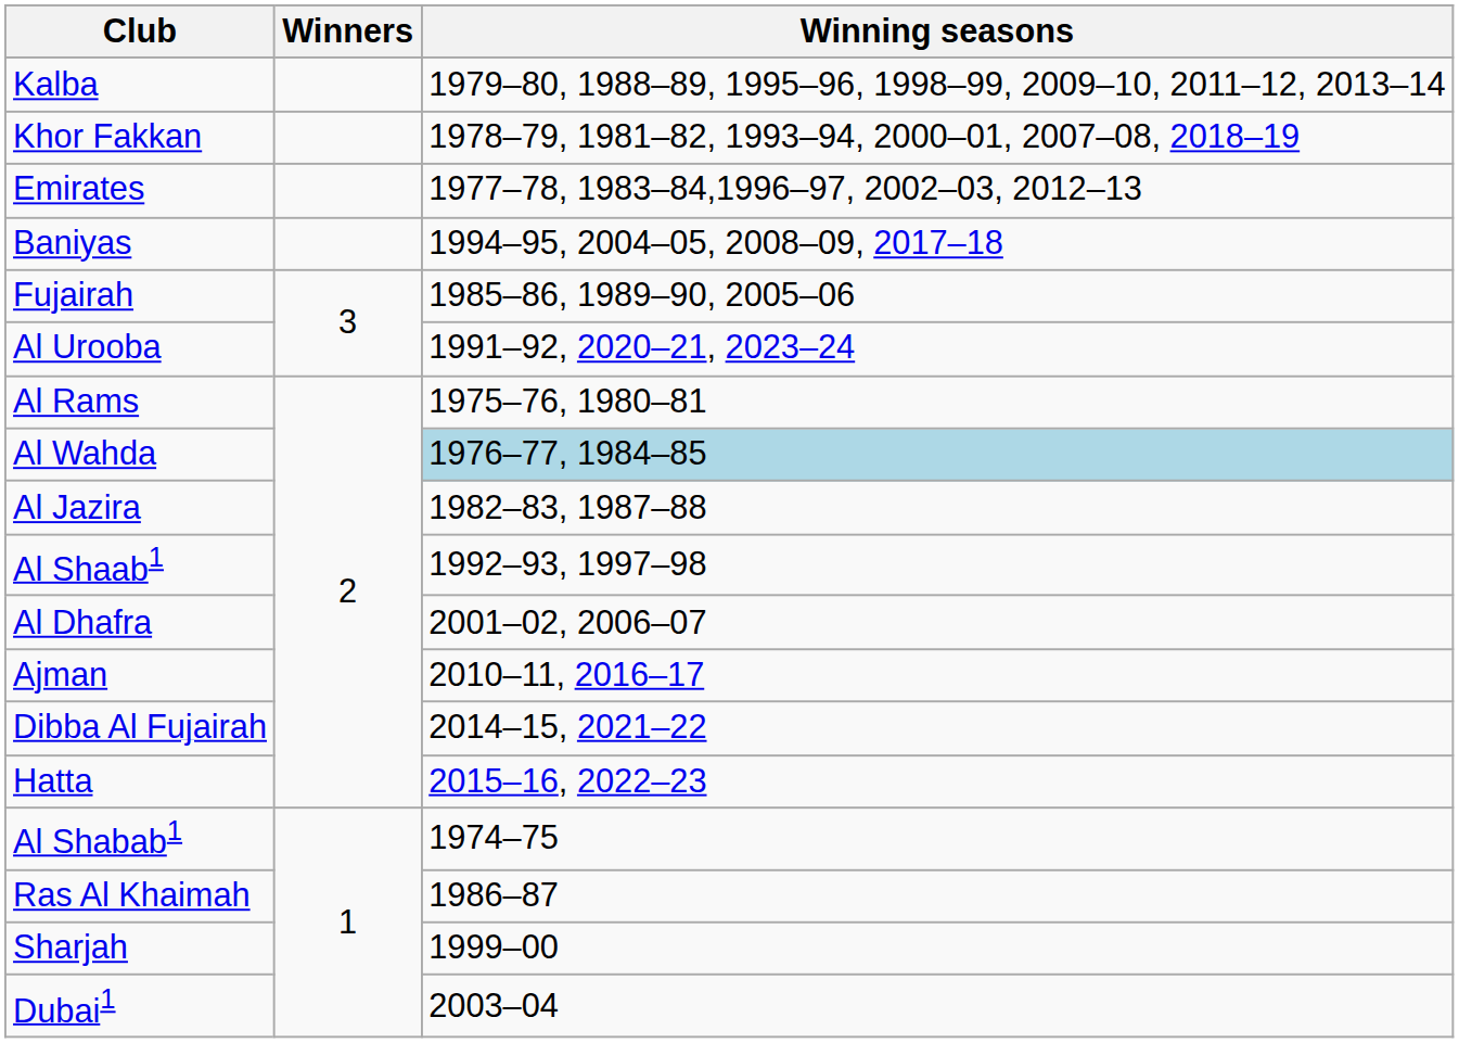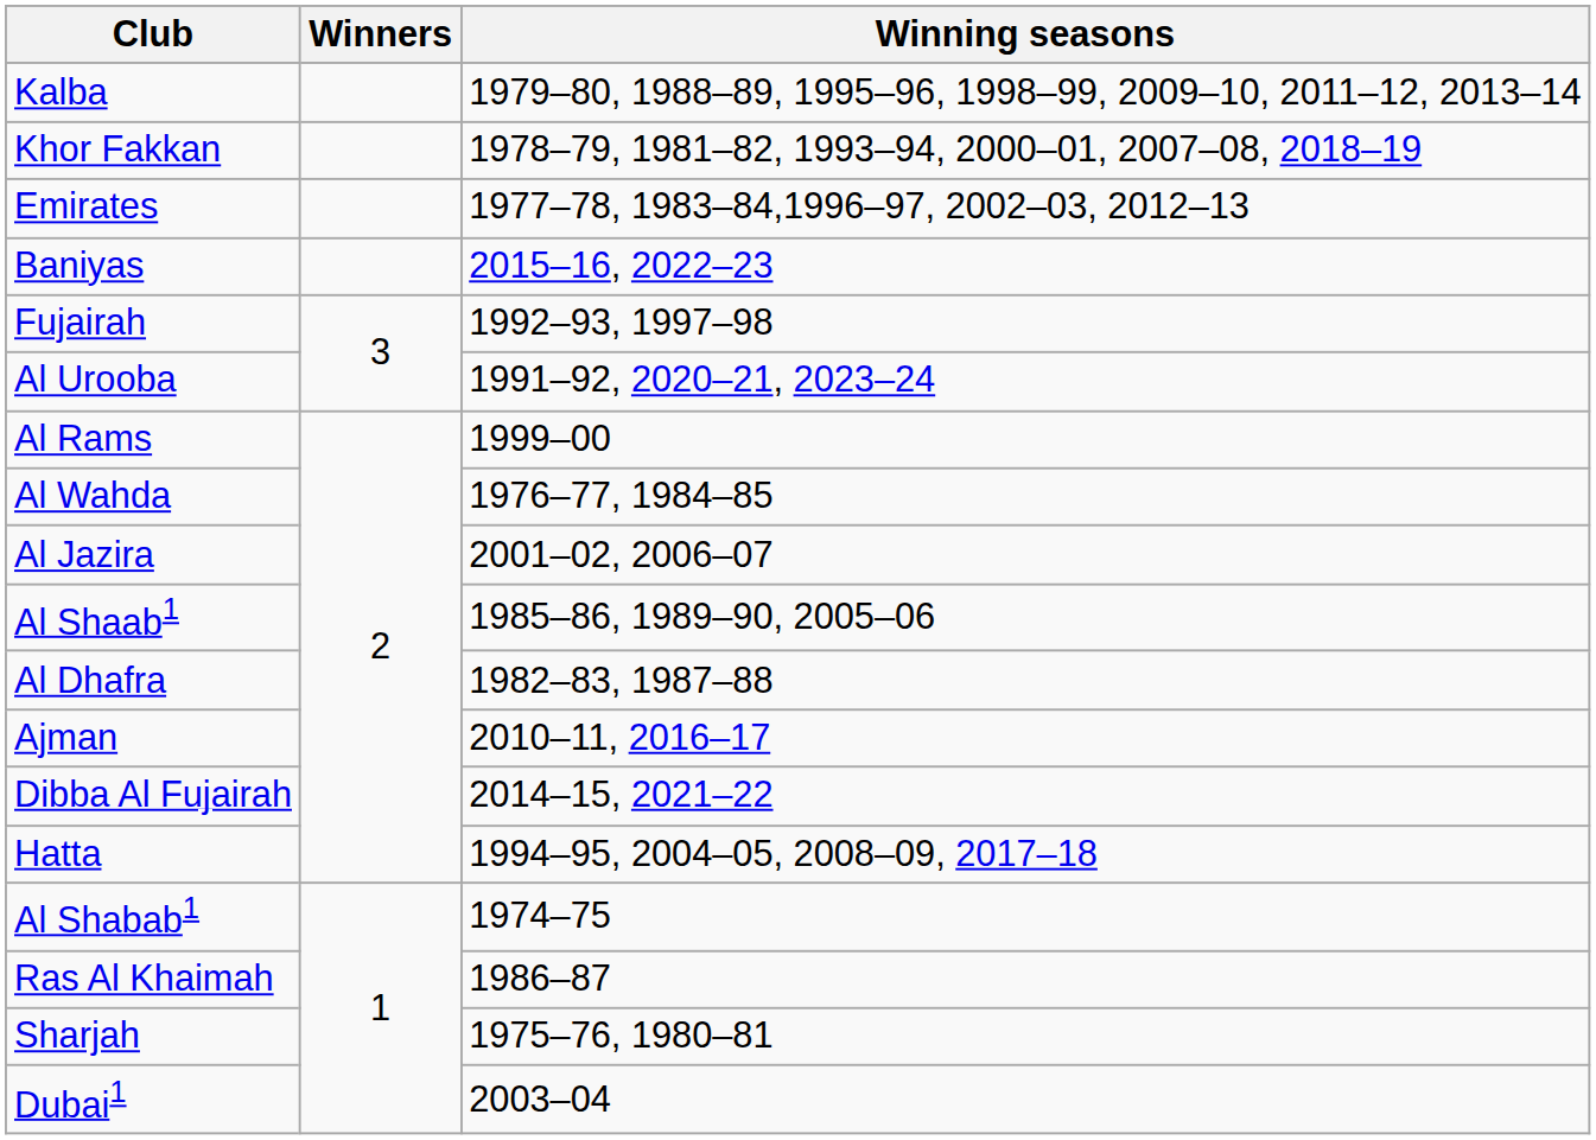Baniyas | Winning seasons: 1994–95, 2004–05, 2008–09, 2017–18 -> 2015–16, 2022–23
Fujairah | Winning seasons: 1985–86, 1989–90, 2005–06 -> 1992–93, 1997–98
Al Rams | Winning seasons: 1975–76, 1980–81 -> 1999–00
Al Wahda | Winning seasons: lightblue background -> no background
Al Jazira | Winning seasons: 1982–83, 1987–88 -> 2001–02, 2006–07
Al Shaab1 | Winning seasons: 1992–93, 1997–98 -> 1985–86, 1989–90, 2005–06
Al Dhafra | Winning seasons: 2001–02, 2006–07 -> 1982–83, 1987–88
Hatta | Winning seasons: 2015–16, 2022–23 -> 1994–95, 2004–05, 2008–09, 2017–18
Sharjah | Winning seasons: 1999–00 -> 1975–76, 1980–81
